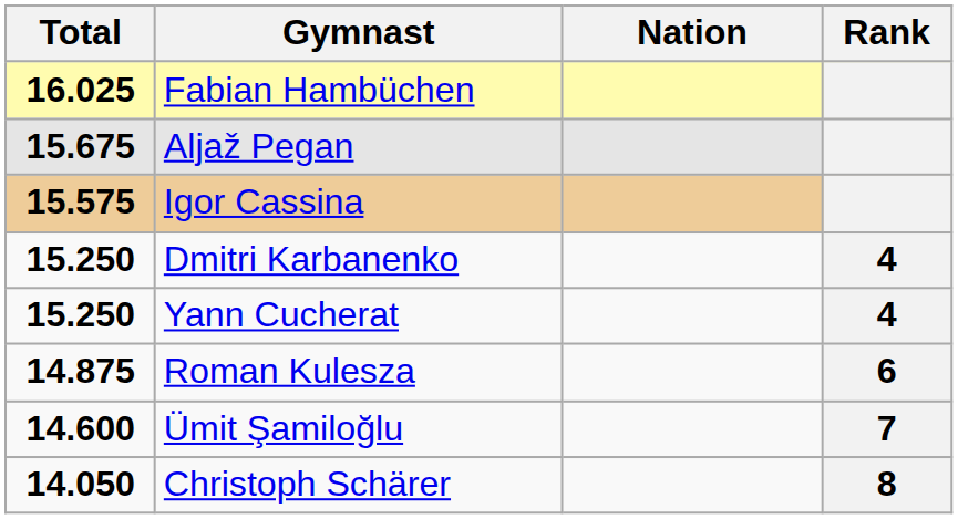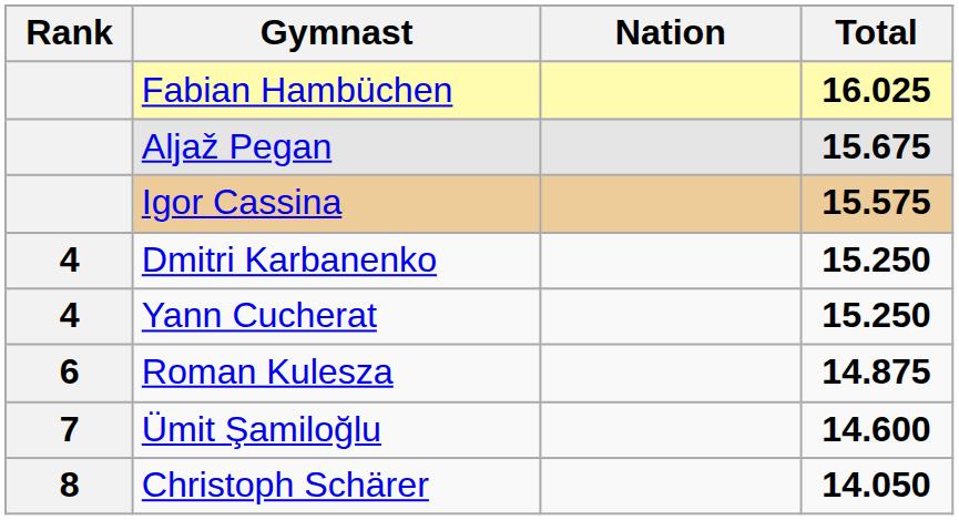columns swapped: Rank <-> Total
